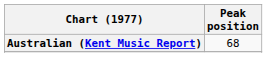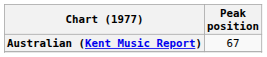Australian (Kent Music Report) | Peak position: 68 -> 67
